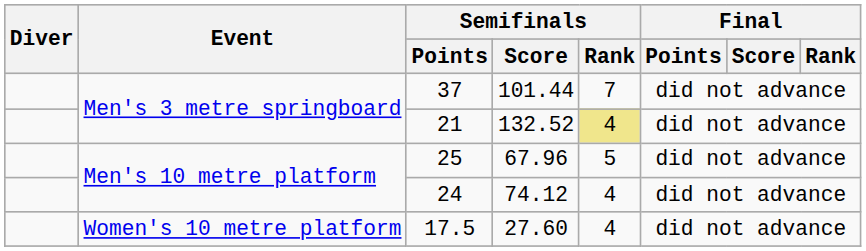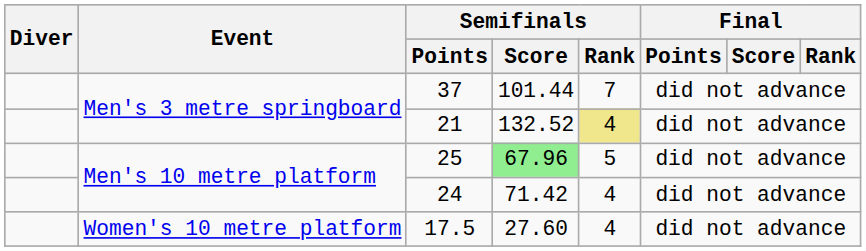25 | Semifinals / Score: no background -> lightgreen background
24 | Semifinals / Score: 74.12 -> 71.42
